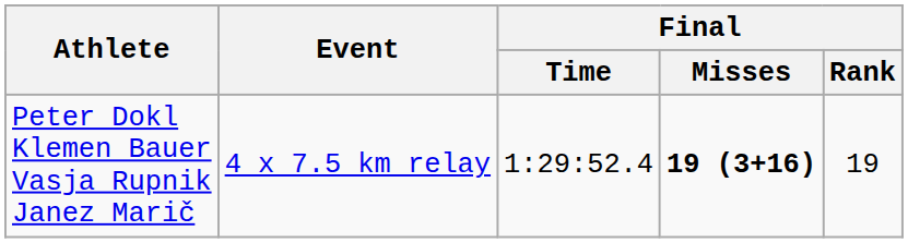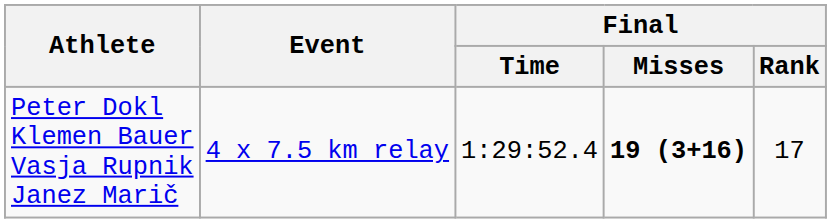Peter Dokl Klemen Bauer Vasja Rupnik Janez Marič | Final / Rank: 19 -> 17
